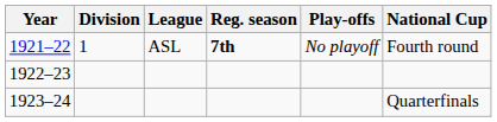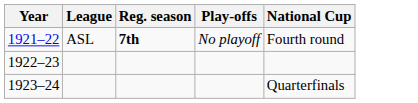- column: Division | 1
